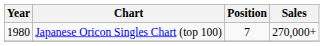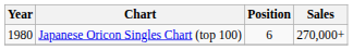Japanese Oricon Singles Chart (top 100) | Position: 7 -> 6
